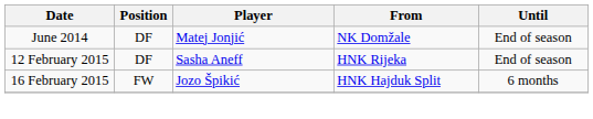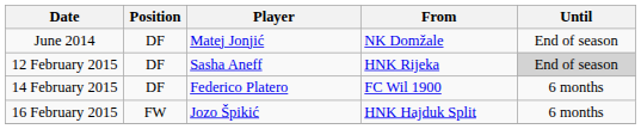12 February 2015 | Until: no background -> lightgrey background
+ row: 14 February 2015 | DF | Federico Platero | FC Wil 1900 | 6 months
